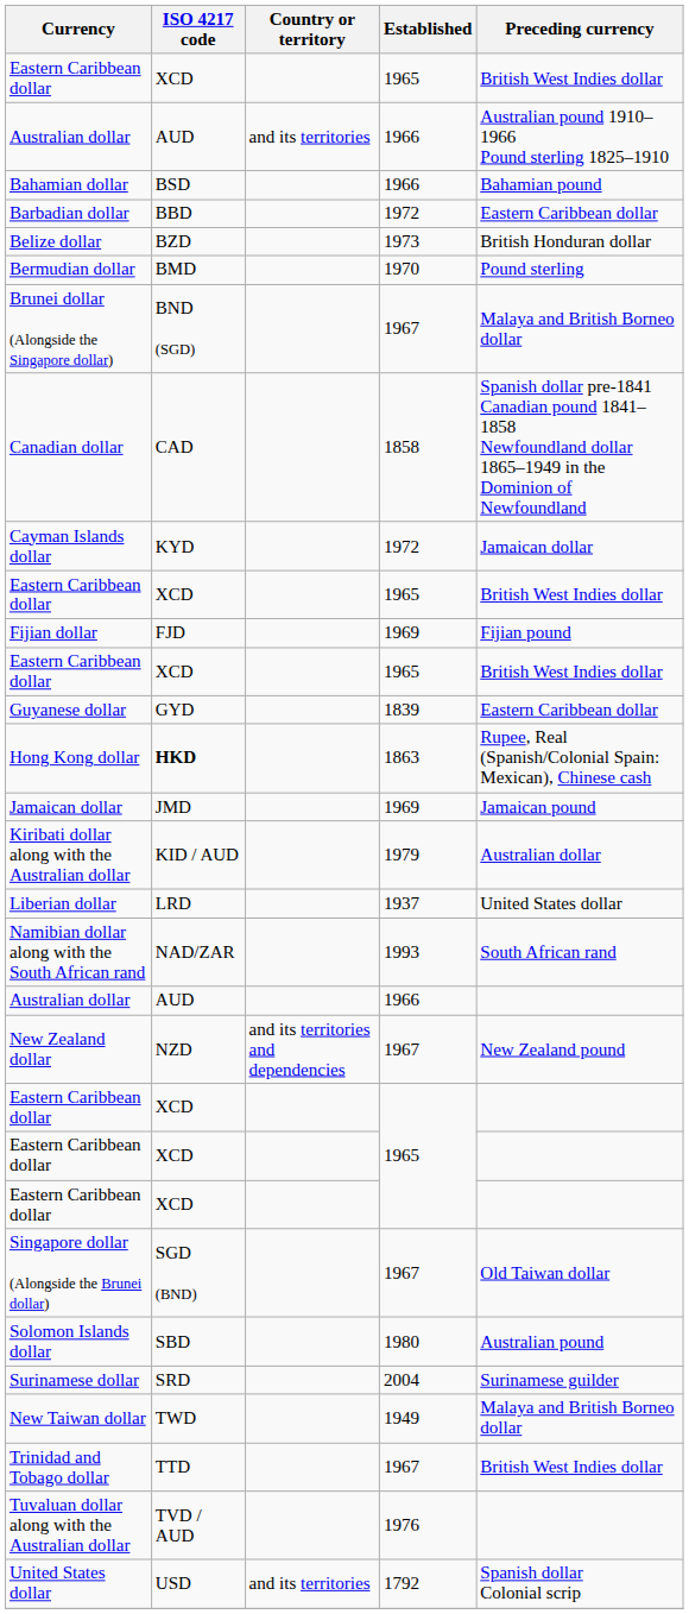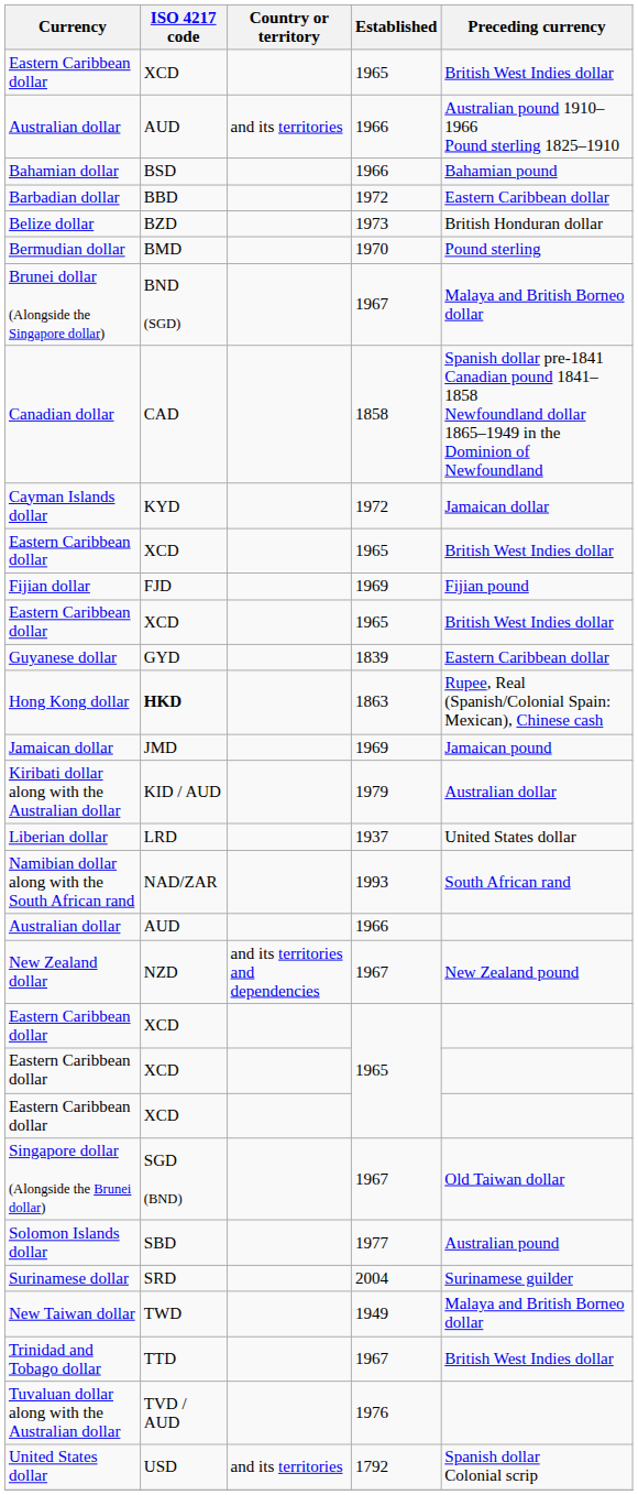Solomon Islands dollar | Established: 1980 -> 1977
